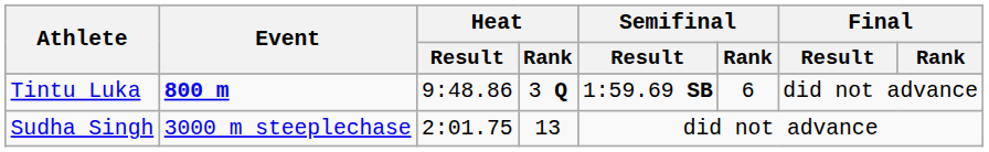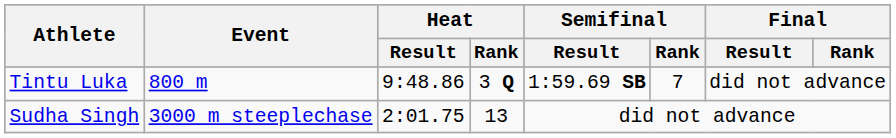Tintu Luka | Event: bold -> normal
Tintu Luka | Semifinal / Rank: 6 -> 7
